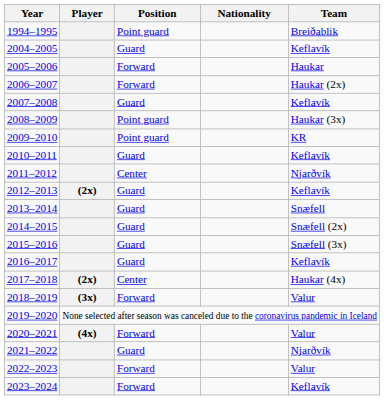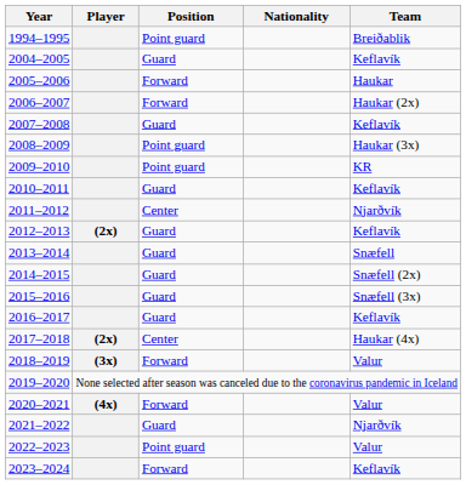2022–2023 | Position: Forward -> Point guard
